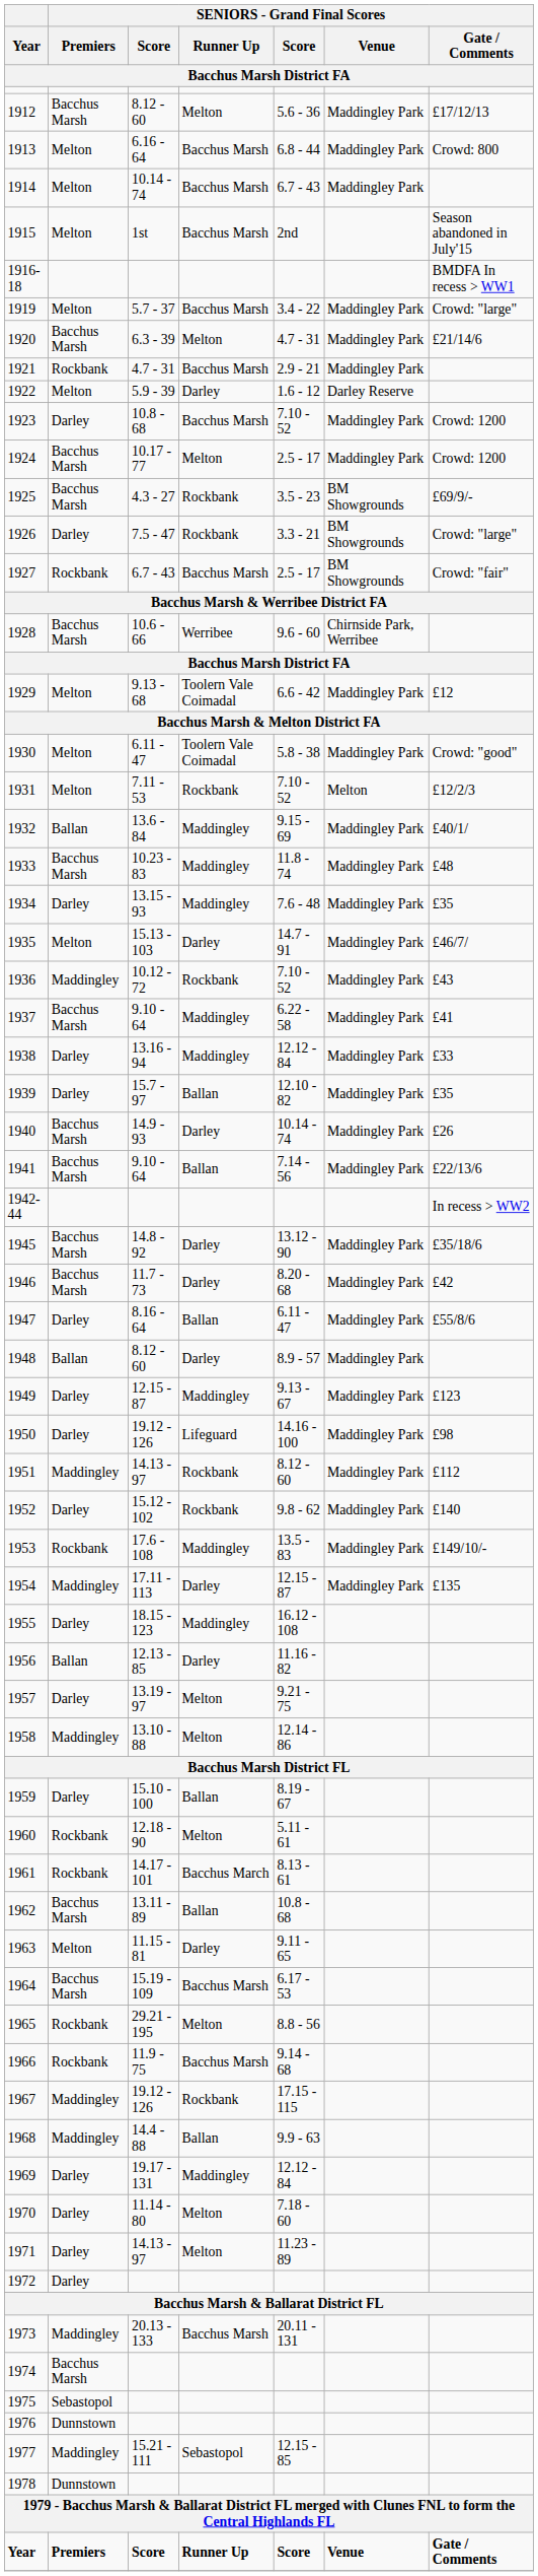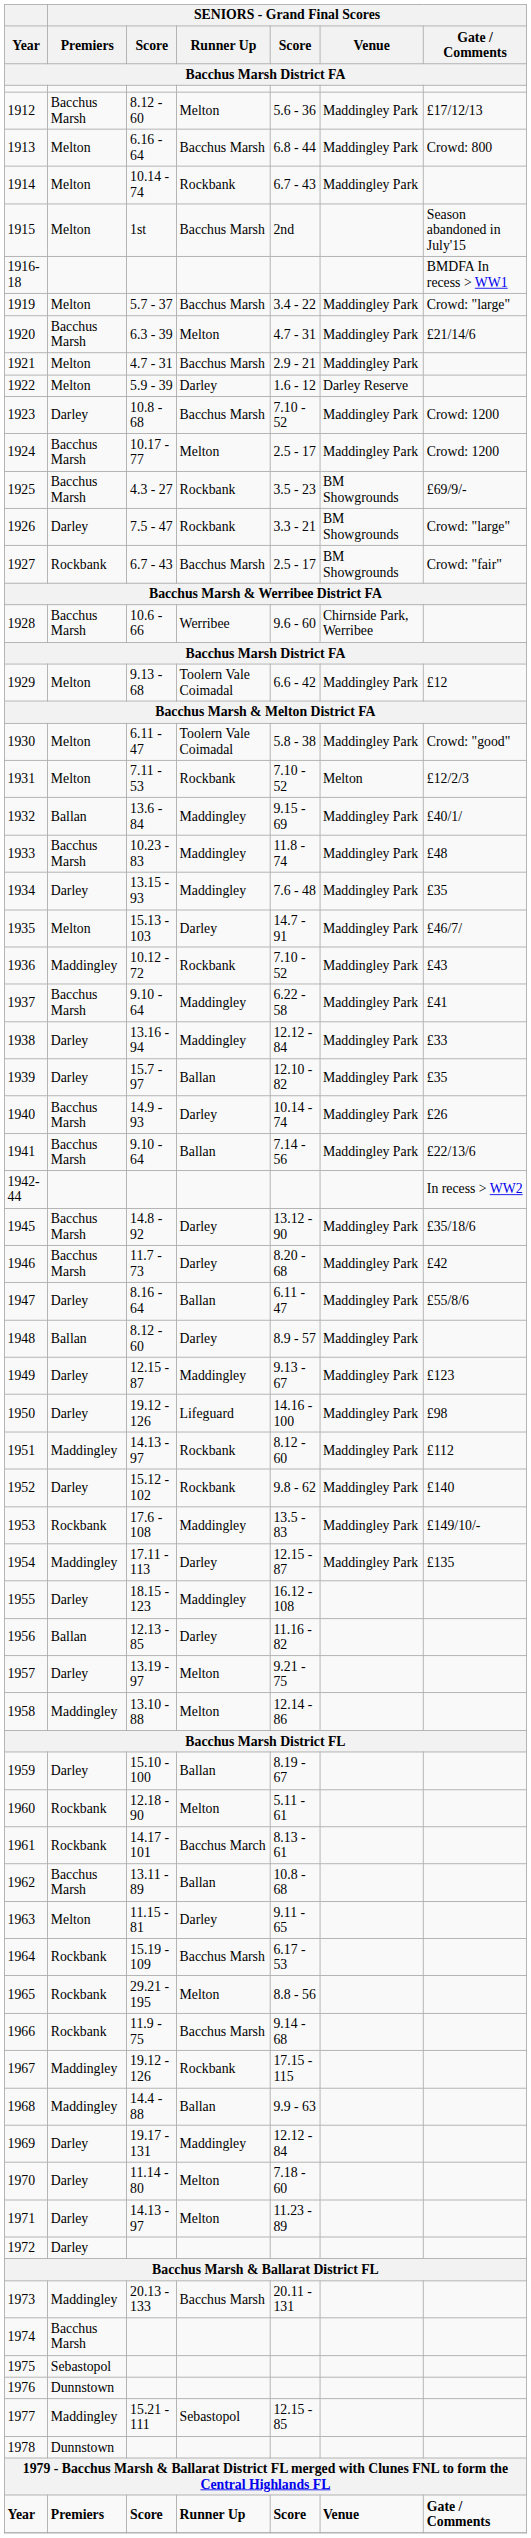1914 | SENIORS - Grand Final Scores / Runner Up: Bacchus Marsh -> Rockbank
1921 | SENIORS - Grand Final Scores / Premiers: Rockbank -> Melton
1964 | SENIORS - Grand Final Scores / Premiers: Bacchus Marsh -> Rockbank
